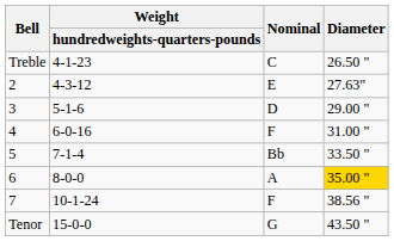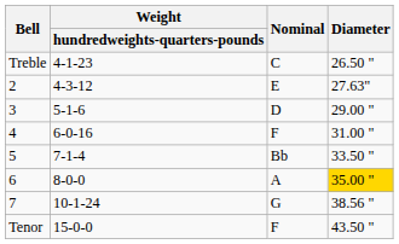7 | Nominal: F -> G
Tenor | Nominal: G -> F
